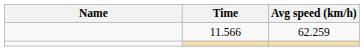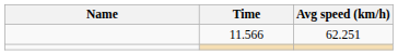11.566 | Avg speed (km/h): 62.259 -> 62.251
